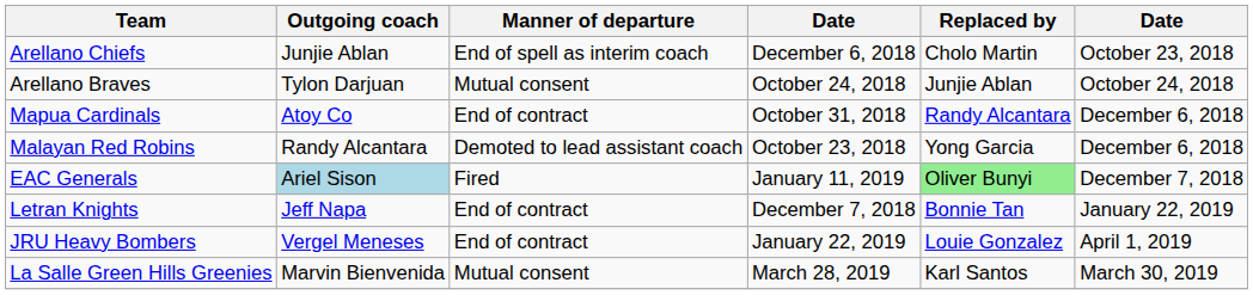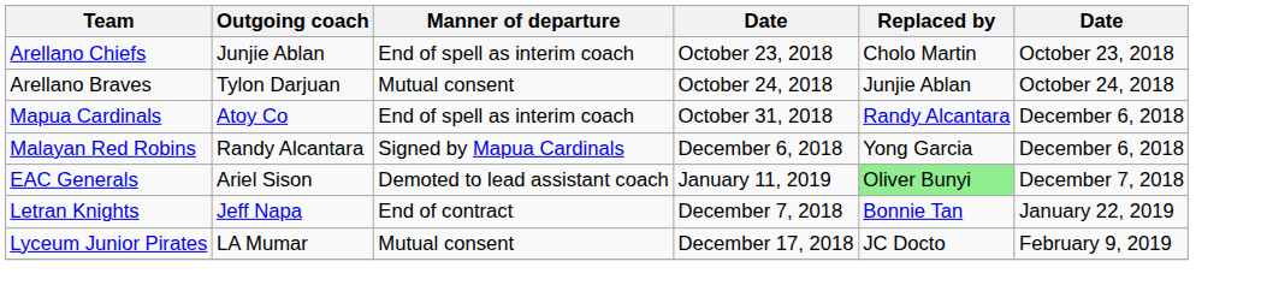Arellano Chiefs | column 4: December 6, 2018 -> October 23, 2018
Mapua Cardinals | Manner of departure: End of contract -> End of spell as interim coach
Malayan Red Robins | Manner of departure: Demoted to lead assistant coach -> Signed by Mapua Cardinals
Malayan Red Robins | column 4: October 23, 2018 -> December 6, 2018
EAC Generals | Outgoing coach: lightblue background -> no background
EAC Generals | Manner of departure: Fired -> Demoted to lead assistant coach
- row: JRU Heavy Bombers | Vergel Meneses | End of contract | January 22, 2019 | Louie Gonzalez | April 1, 2019
+ row: Lyceum Junior Pirates | LA Mumar | Mutual consent | December 17, 2018 | JC Docto | February 9, 2019
- row: La Salle Green Hills Greenies | Marvin Bienvenida | Mutual consent | March 28, 2019 | Karl Santos | March 30, 2019
